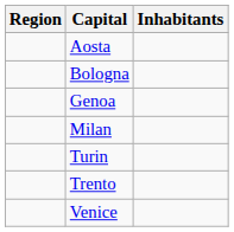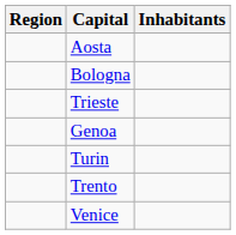+ row: Trieste
- row: Milan
